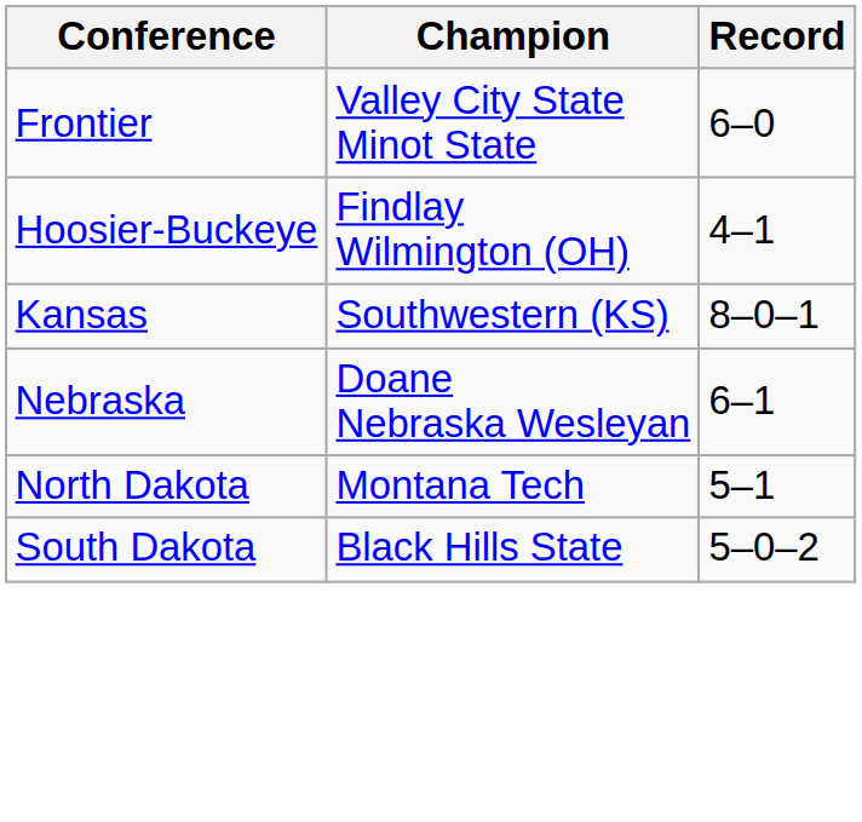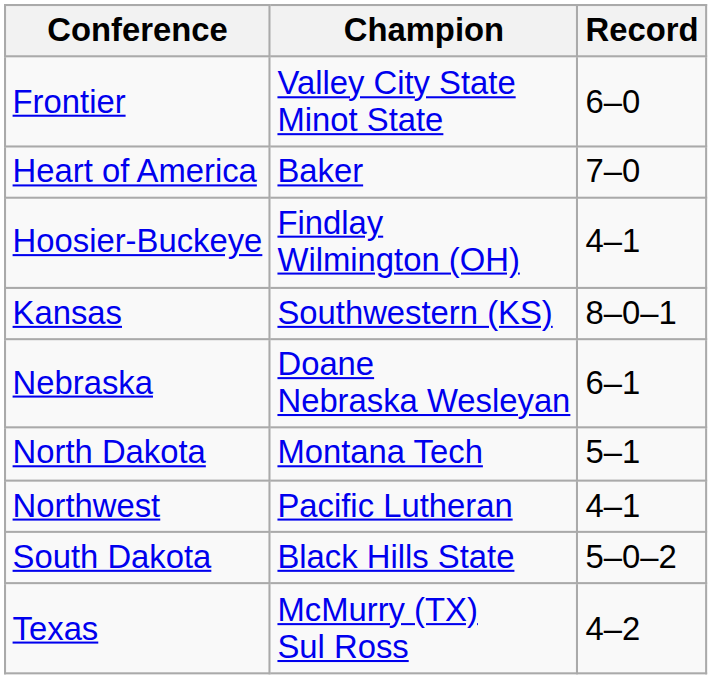+ row: Heart of America | Baker | 7–0
+ row: Northwest | Pacific Lutheran | 4–1
+ row: Texas | McMurry (TX) Sul Ross | 4–2
